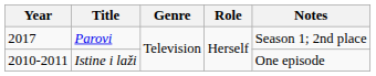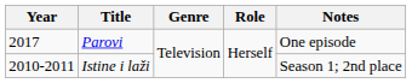Parovi | Notes: Season 1; 2nd place -> One episode
Istine i laži | Notes: One episode -> Season 1; 2nd place
